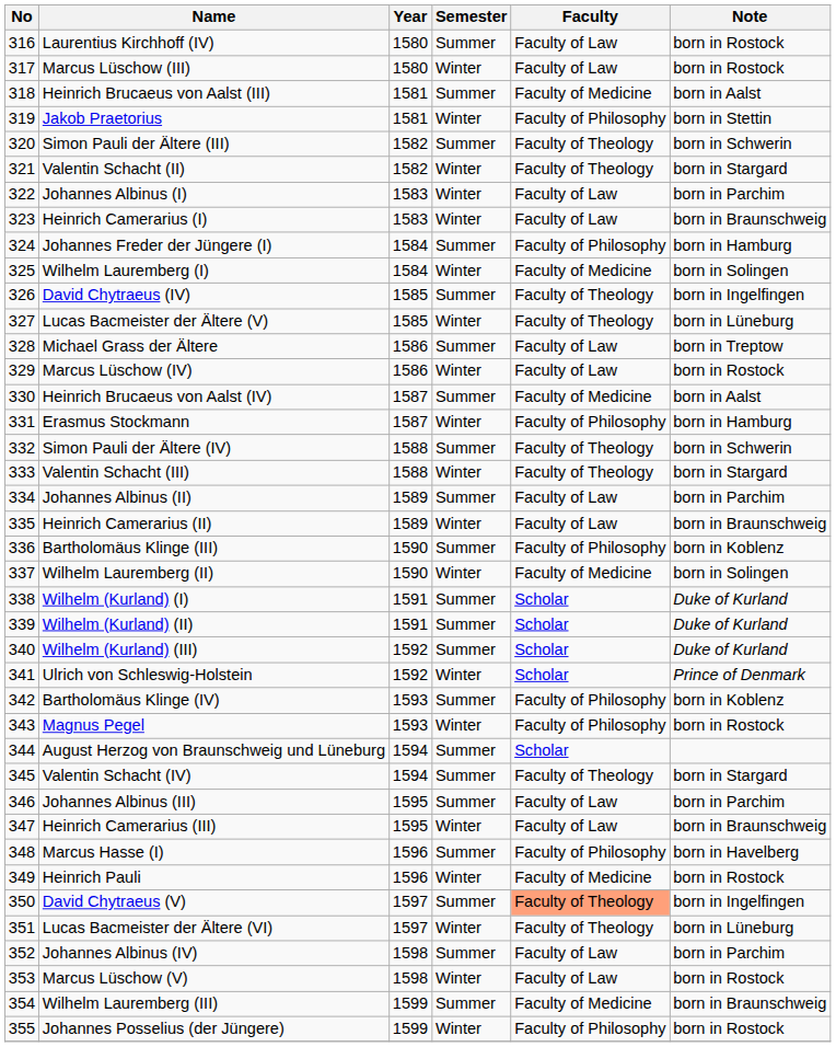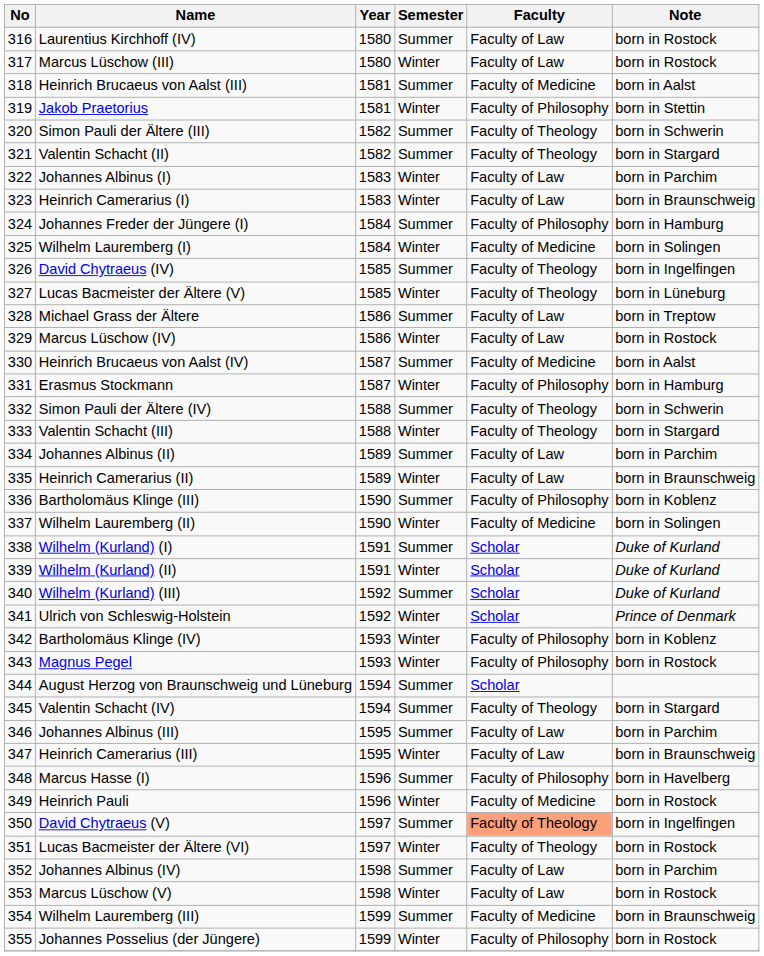Valentin Schacht (II) | Semester: Winter -> Summer
Wilhelm (Kurland) (II) | Semester: Summer -> Winter
Bartholomäus Klinge (IV) | Semester: Summer -> Winter
Lucas Bacmeister der Ältere (VI) | Note: born in Lüneburg -> born in Rostock
